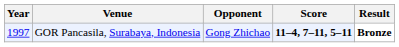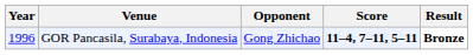GOR Pancasila, Surabaya, Indonesia | Year: 1997 -> 1996
